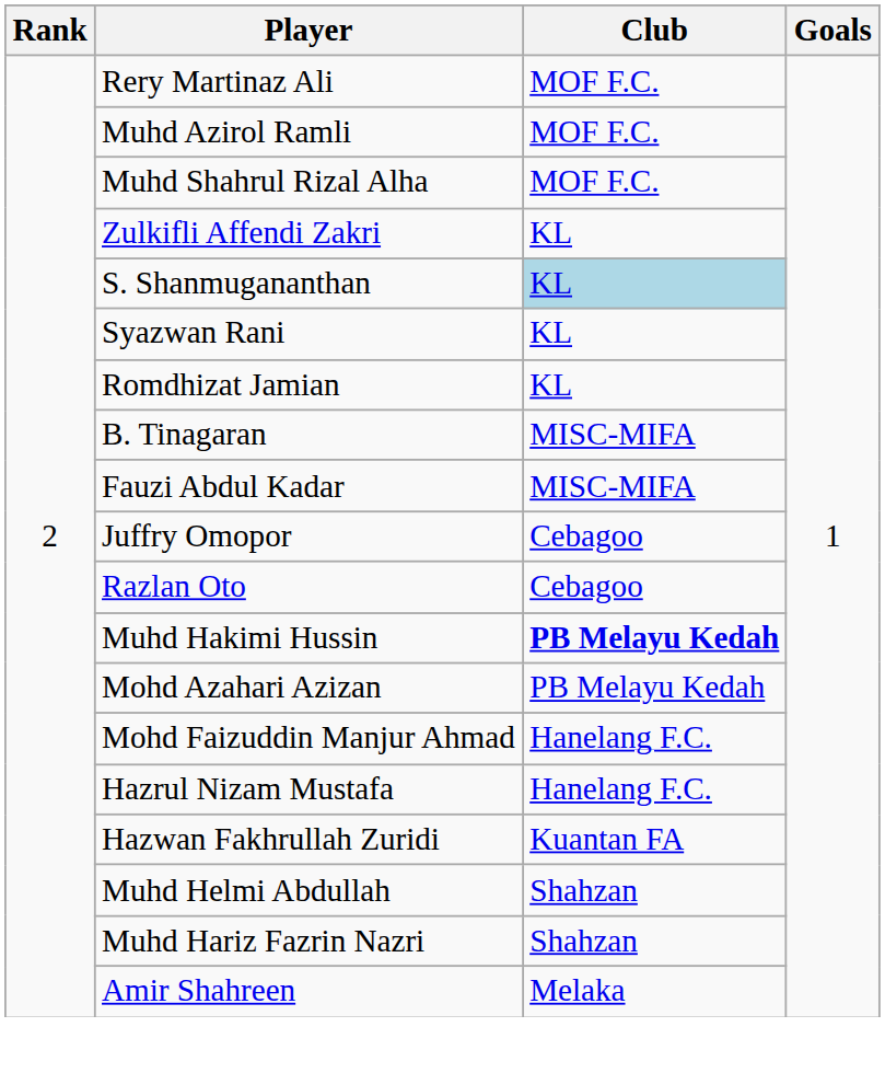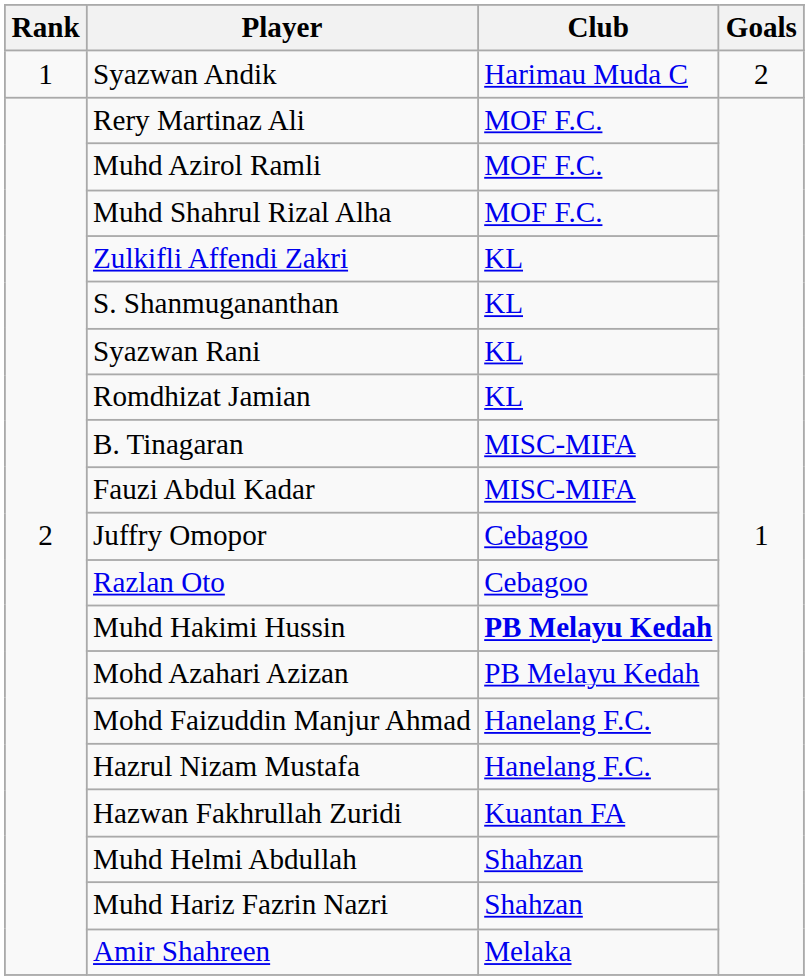+ row: 1 | Syazwan Andik | Harimau Muda C | 2
S. Shanmugananthan | Club: lightblue background -> no background
